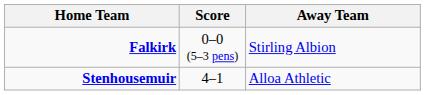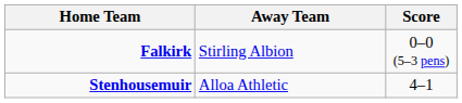columns swapped: Score <-> Away Team
